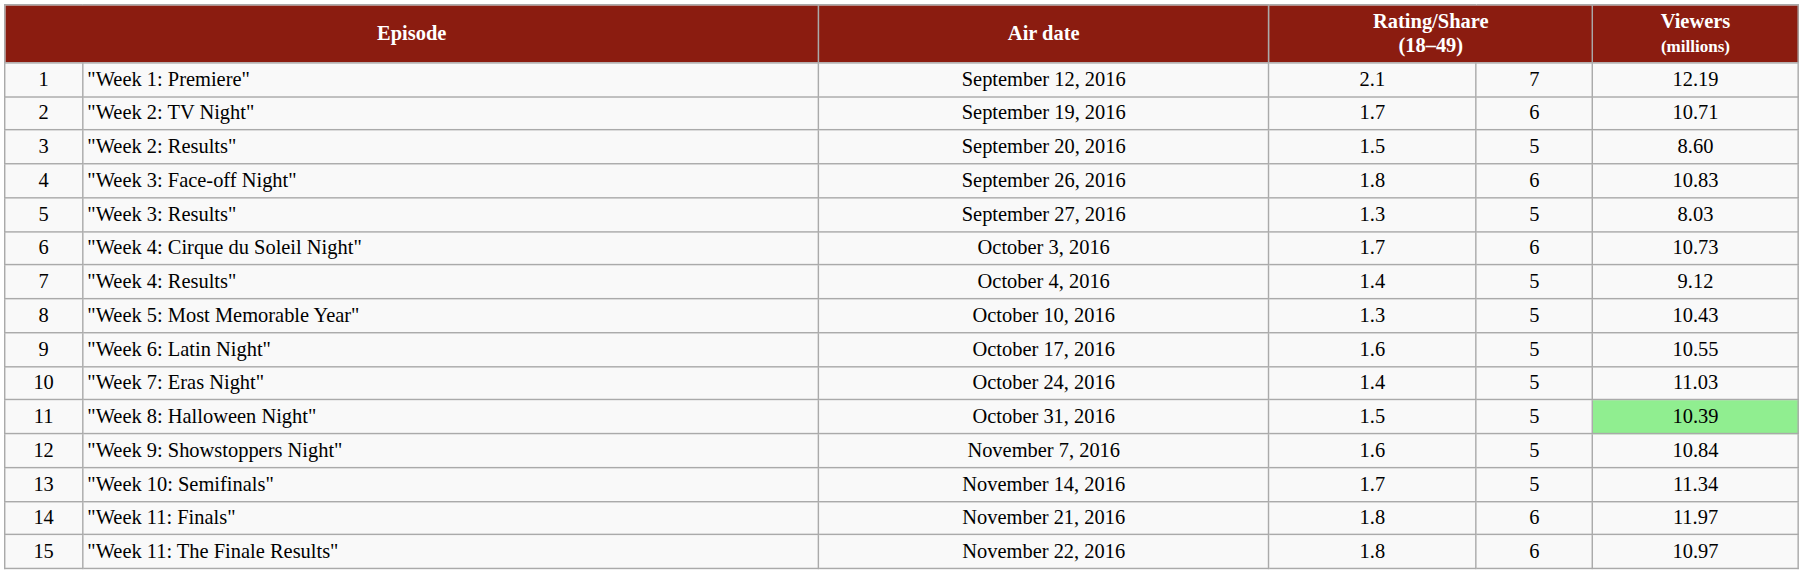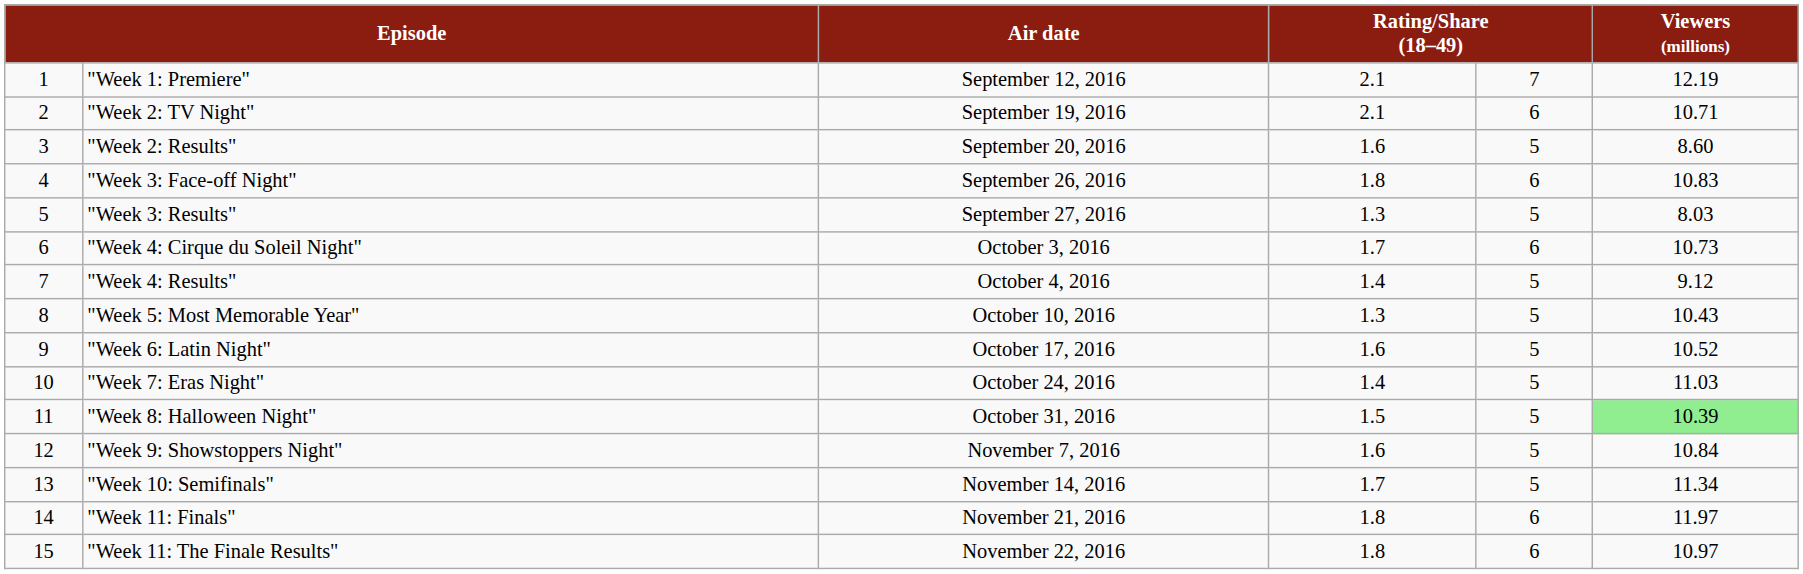"Week 2: TV Night" | column 4: 1.7 -> 2.1
"Week 2: Results" | column 4: 1.5 -> 1.6
"Week 6: Latin Night" | Viewers (millions): 10.55 -> 10.52
